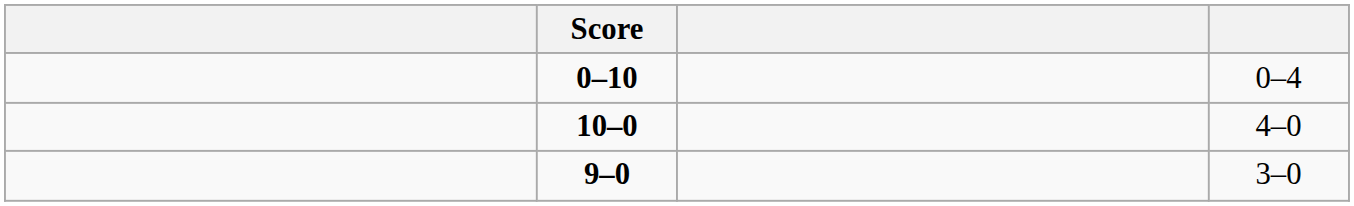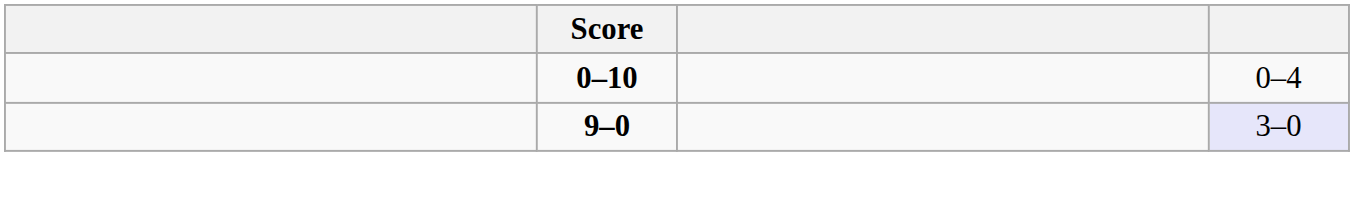- row: 10–0 | 4–0
9–0 | column 4: no background -> lavender background
